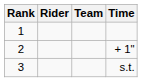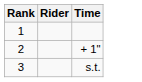- column: Team
